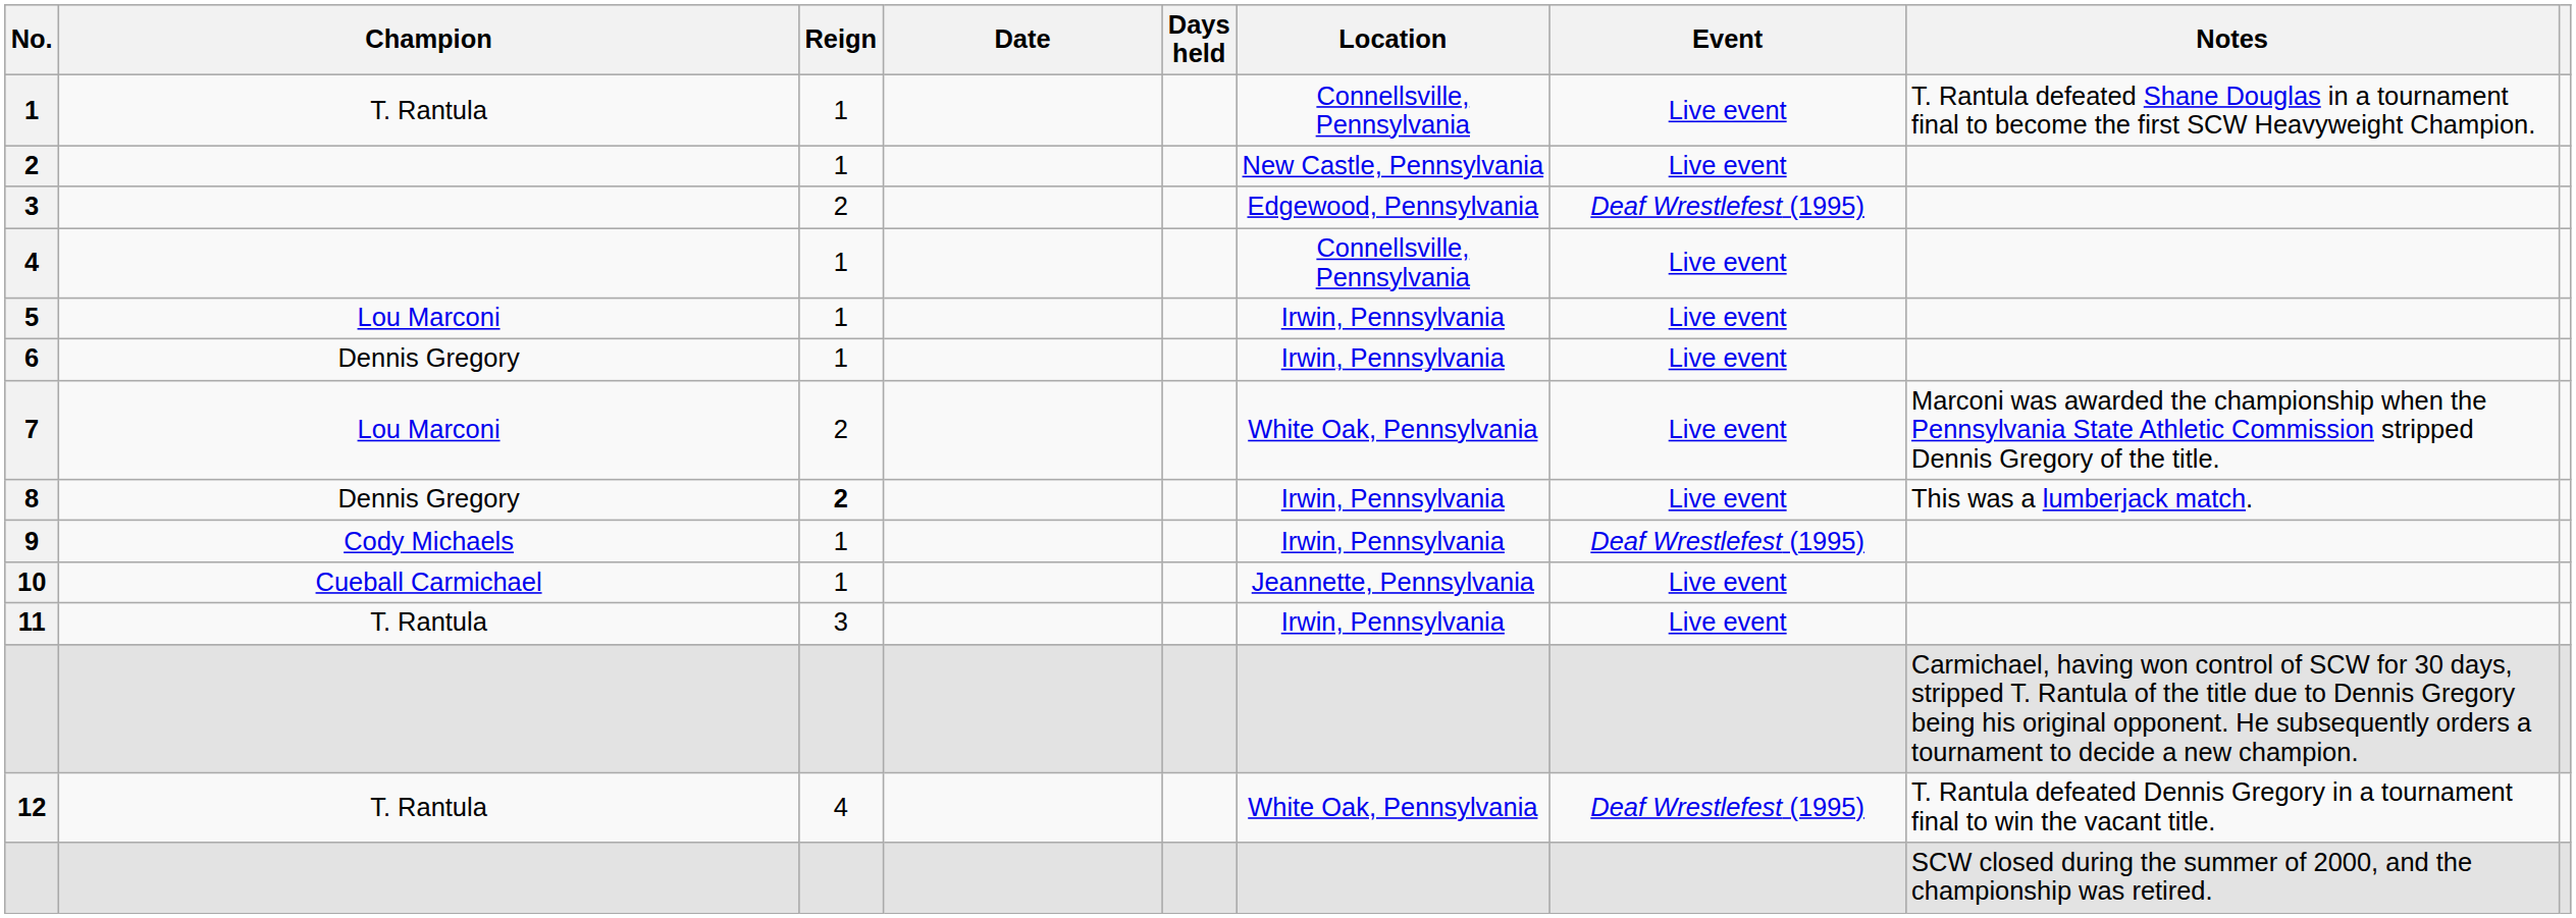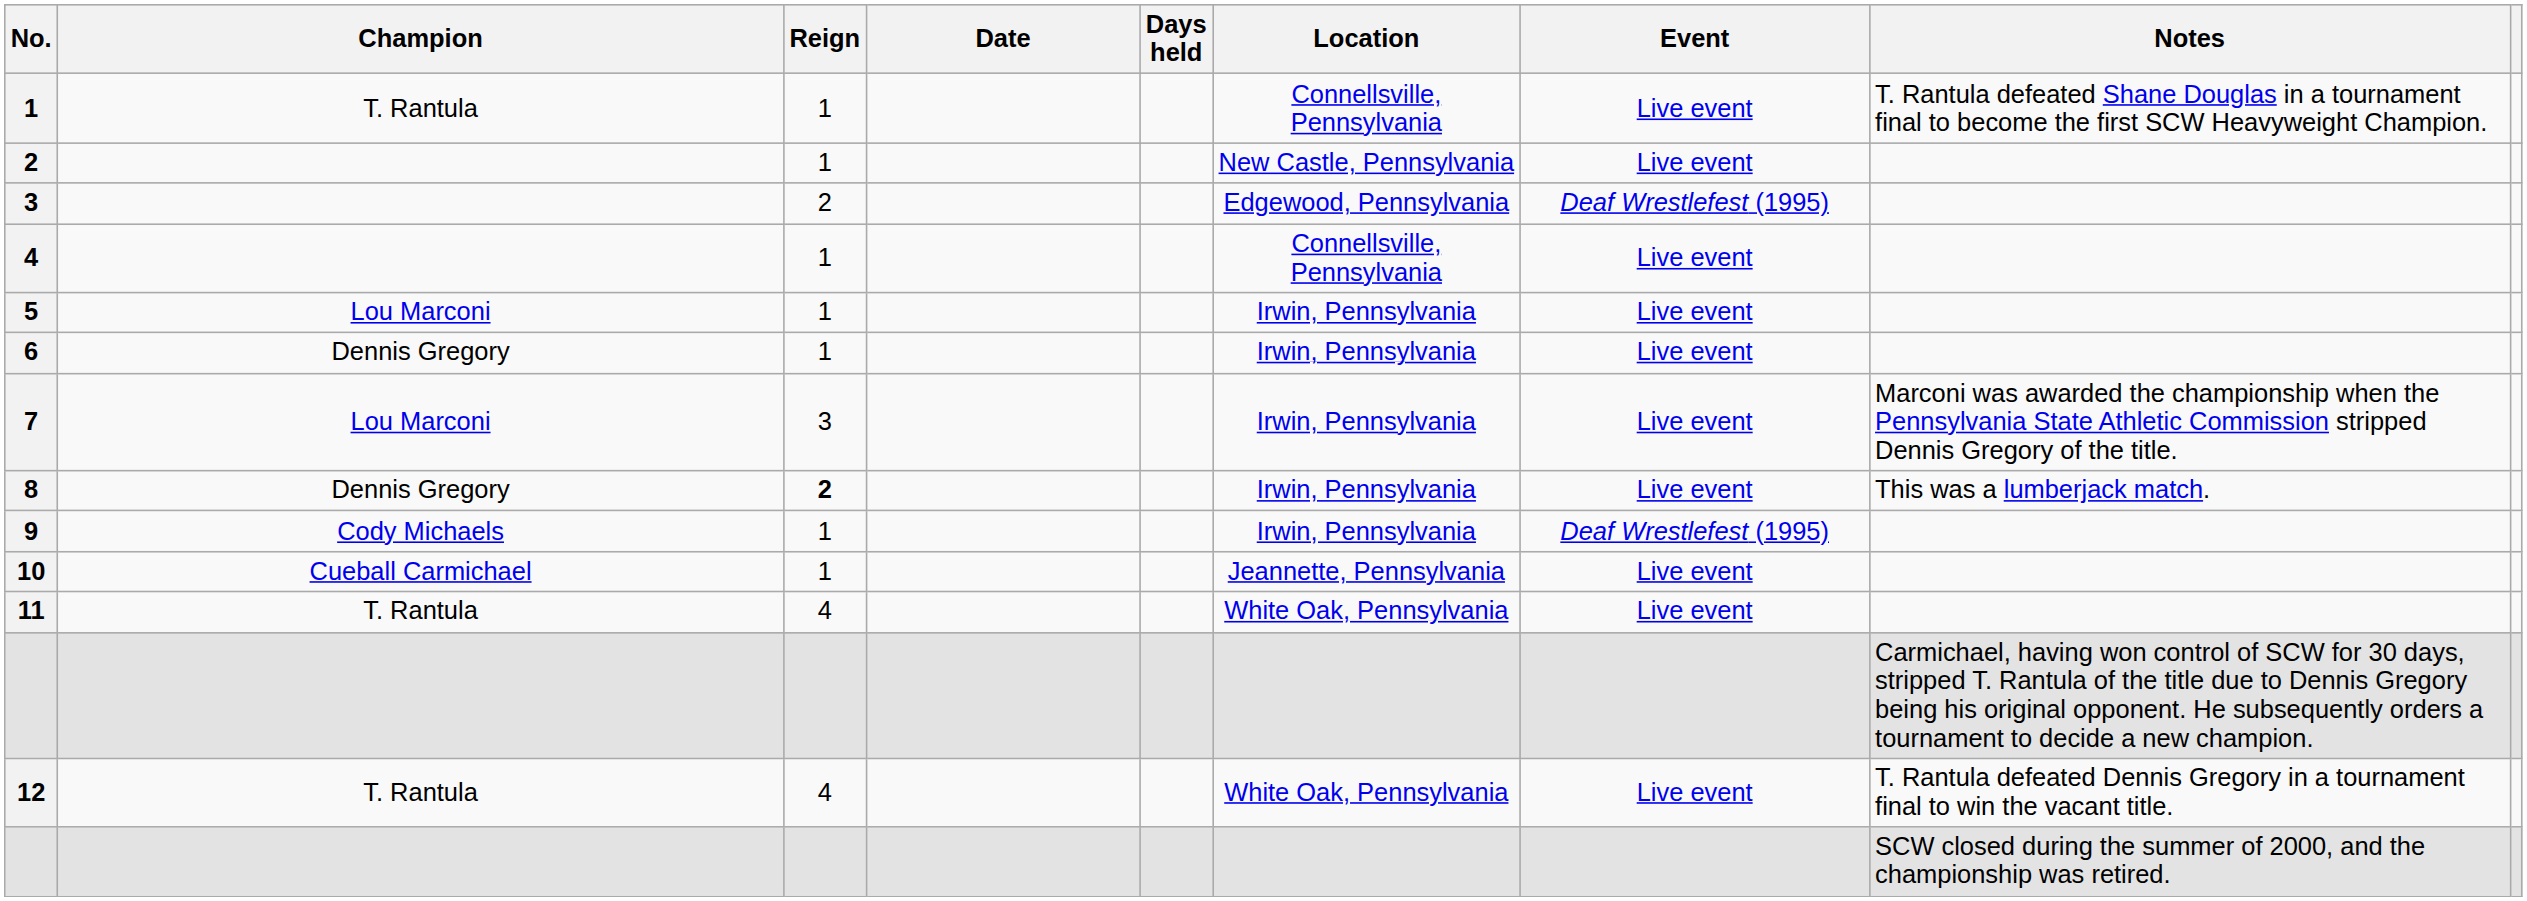7 | Reign: 2 -> 3
7 | Location: White Oak, Pennsylvania -> Irwin, Pennsylvania
11 | Reign: 3 -> 4
11 | Location: Irwin, Pennsylvania -> White Oak, Pennsylvania
12 | Event: Deaf Wrestlefest (1995) -> Live event
